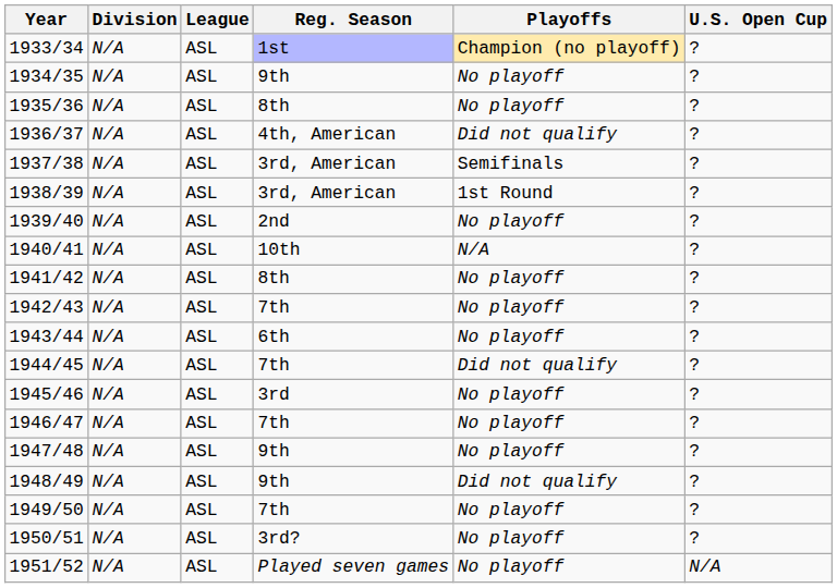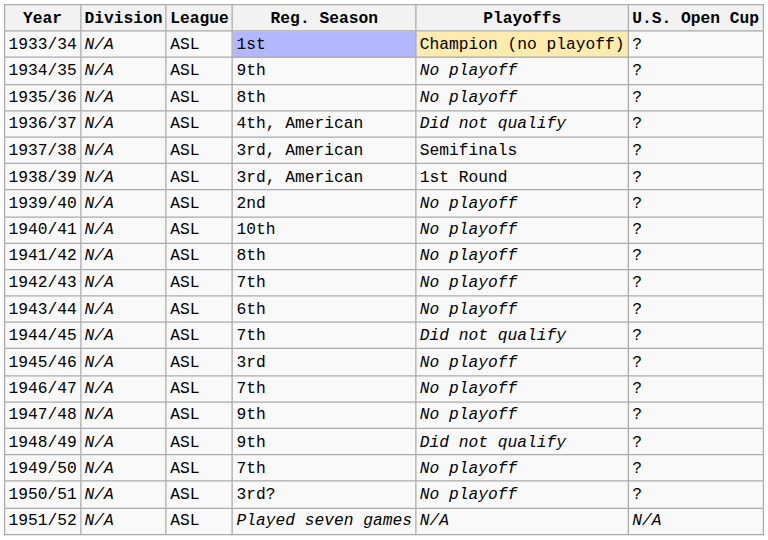1940/41 | Playoffs: N/A -> No playoff
1951/52 | Playoffs: No playoff -> N/A
